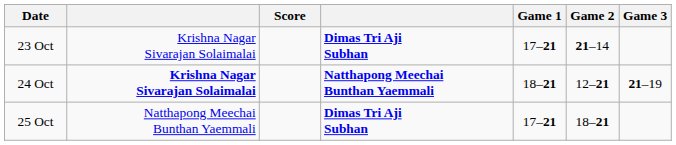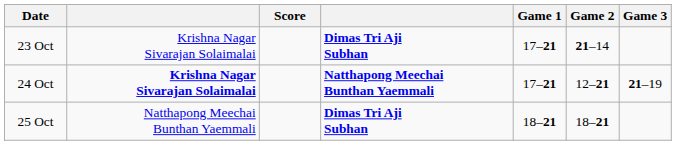24 Oct | Game 1: 18–21 -> 17–21
25 Oct | Game 1: 17–21 -> 18–21
